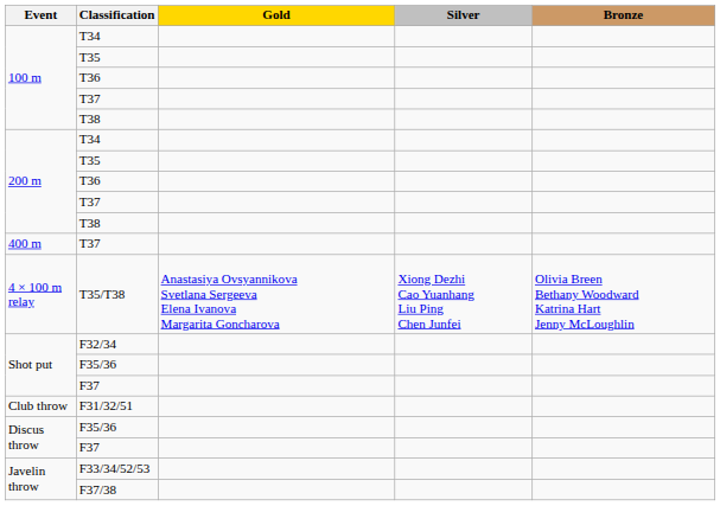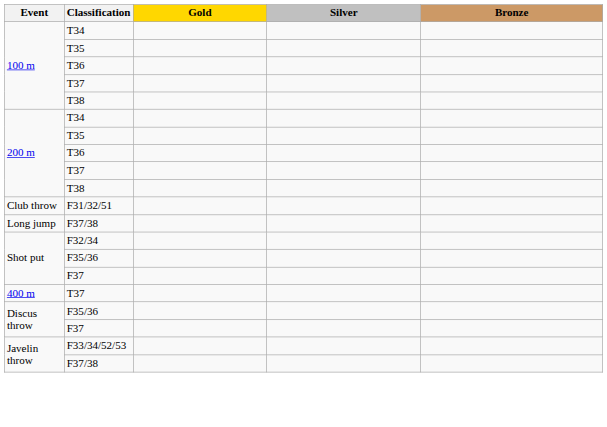rows swapped: 400 m / T37 <-> F31/32/51
- row: 4 × 100 m relay | T35/T38 | Anastasiya Ovsyannikova Svetlana Sergeeva Elena Ivanova Margarita Goncharova | Xiong Dezhi Cao Yuanhang Liu Ping Chen Junfei | Olivia Breen Bethany Woodward Katrina Hart Jenny McLoughlin
+ row: Long jump | F37/38
